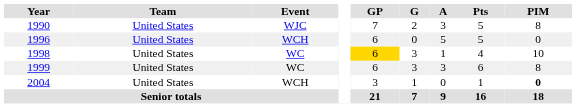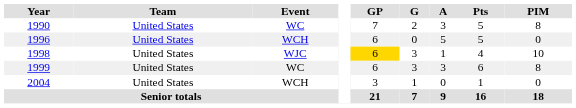1990 | Event: WJC -> WC
1998 | Event: WC -> WJC
2004 | PIM: bold -> normal
